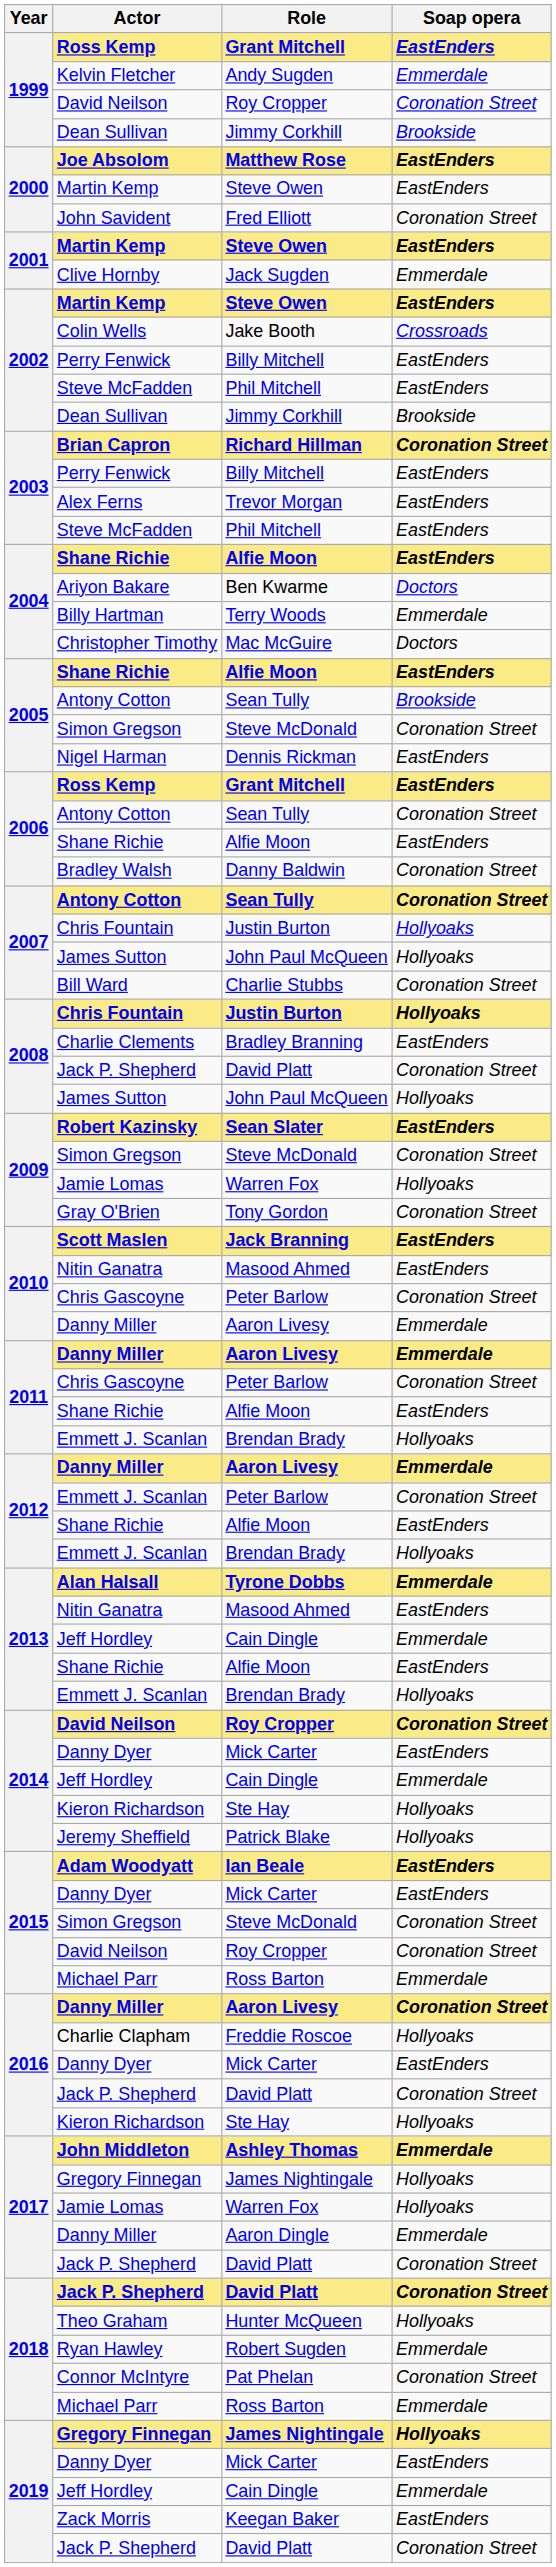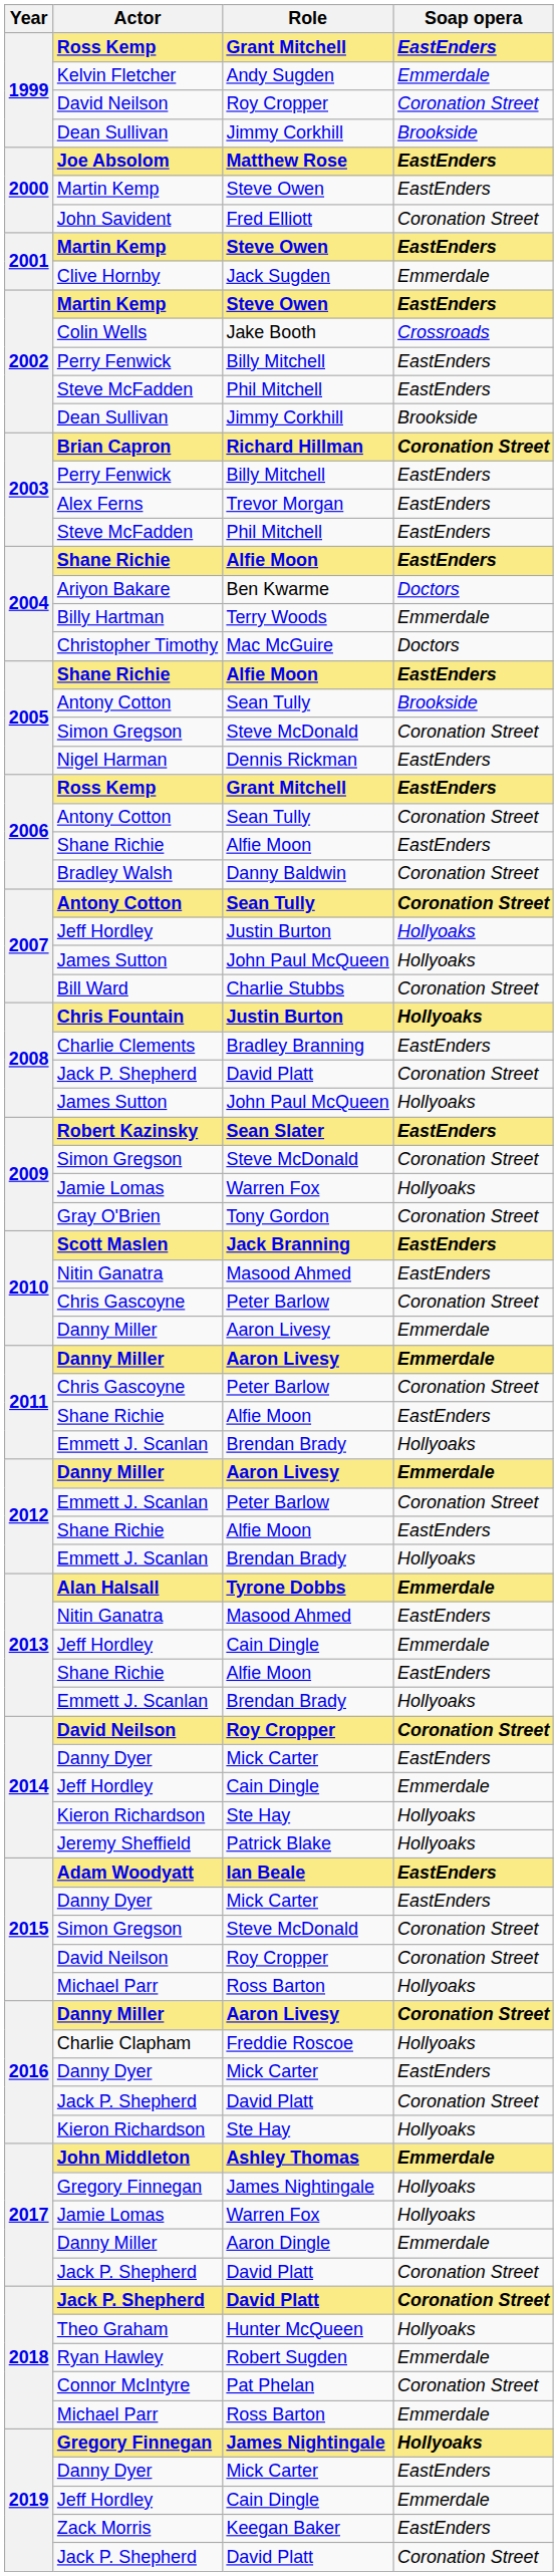2007 / Justin Burton | Actor: Chris Fountain -> Jeff Hordley
2015 / Ross Barton | Soap opera: Emmerdale -> Hollyoaks
